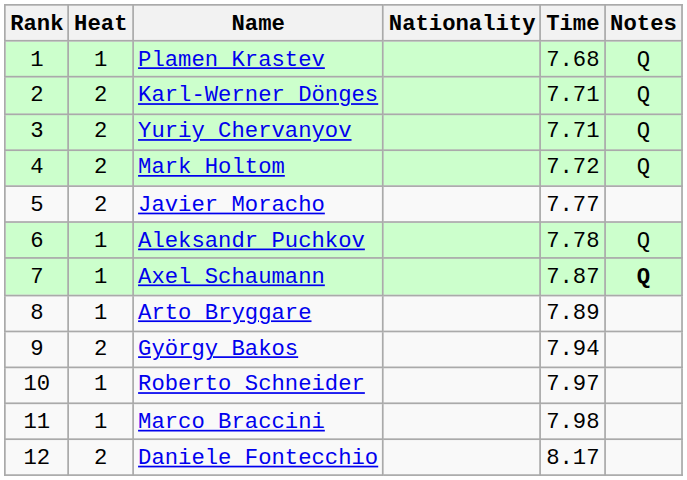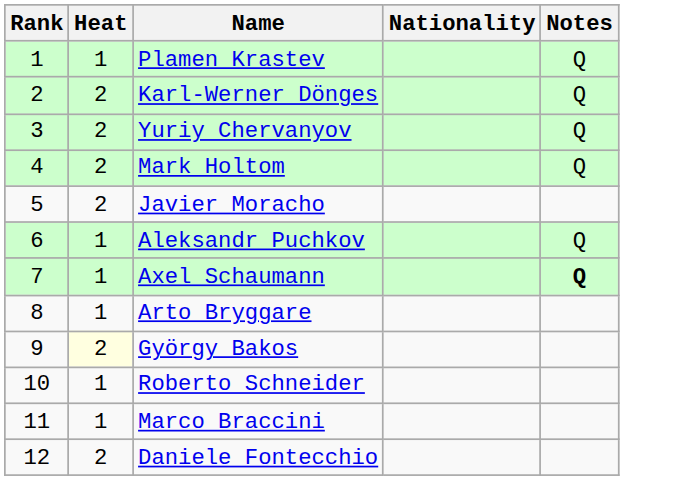- column: Time | 7.68 | 7.71 | 7.71 | 7.72 | 7.77 | 7.78 | 7.87 | 7.89 | 7.94 | 7.97 | 7.98 | 8.17
György Bakos | Heat: no background -> lightyellow background
